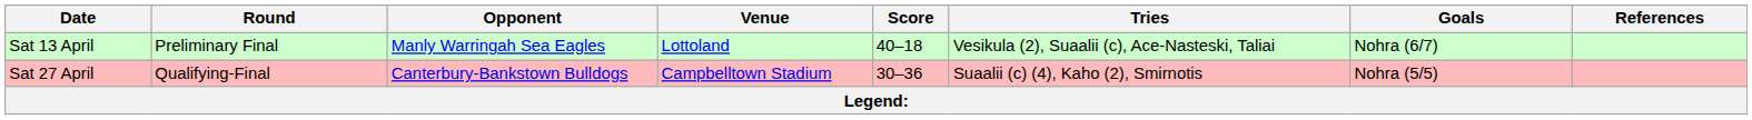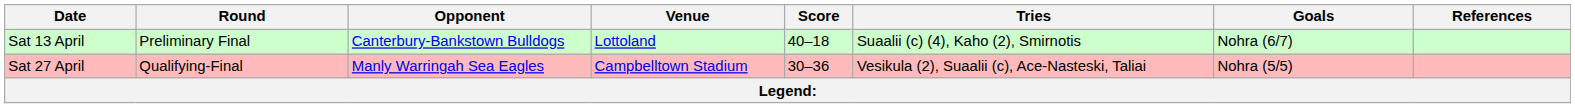Sat 13 April | Opponent: Manly Warringah Sea Eagles -> Canterbury-Bankstown Bulldogs
Sat 13 April | Tries: Vesikula (2), Suaalii (c), Ace-Nasteski, Taliai -> Suaalii (c) (4), Kaho (2), Smirnotis
Sat 27 April | Opponent: Canterbury-Bankstown Bulldogs -> Manly Warringah Sea Eagles
Sat 27 April | Tries: Suaalii (c) (4), Kaho (2), Smirnotis -> Vesikula (2), Suaalii (c), Ace-Nasteski, Taliai
